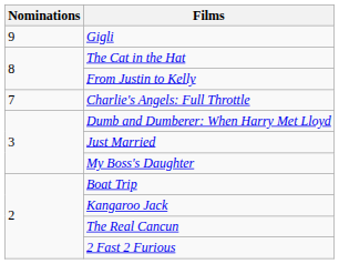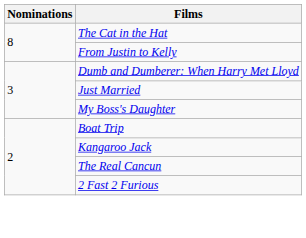- row: 9 | Gigli
- row: 7 | Charlie's Angels: Full Throttle
